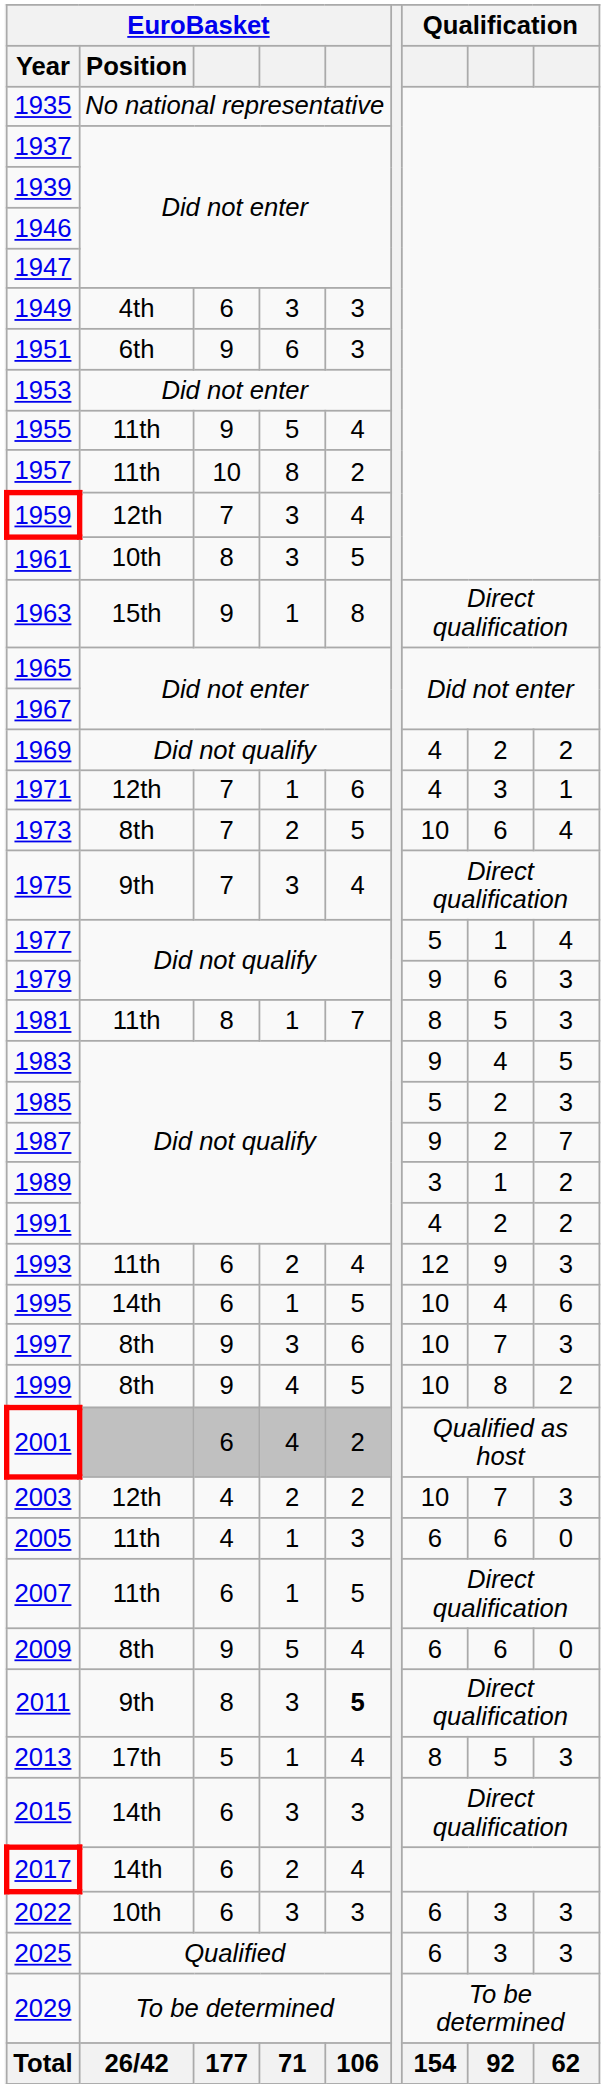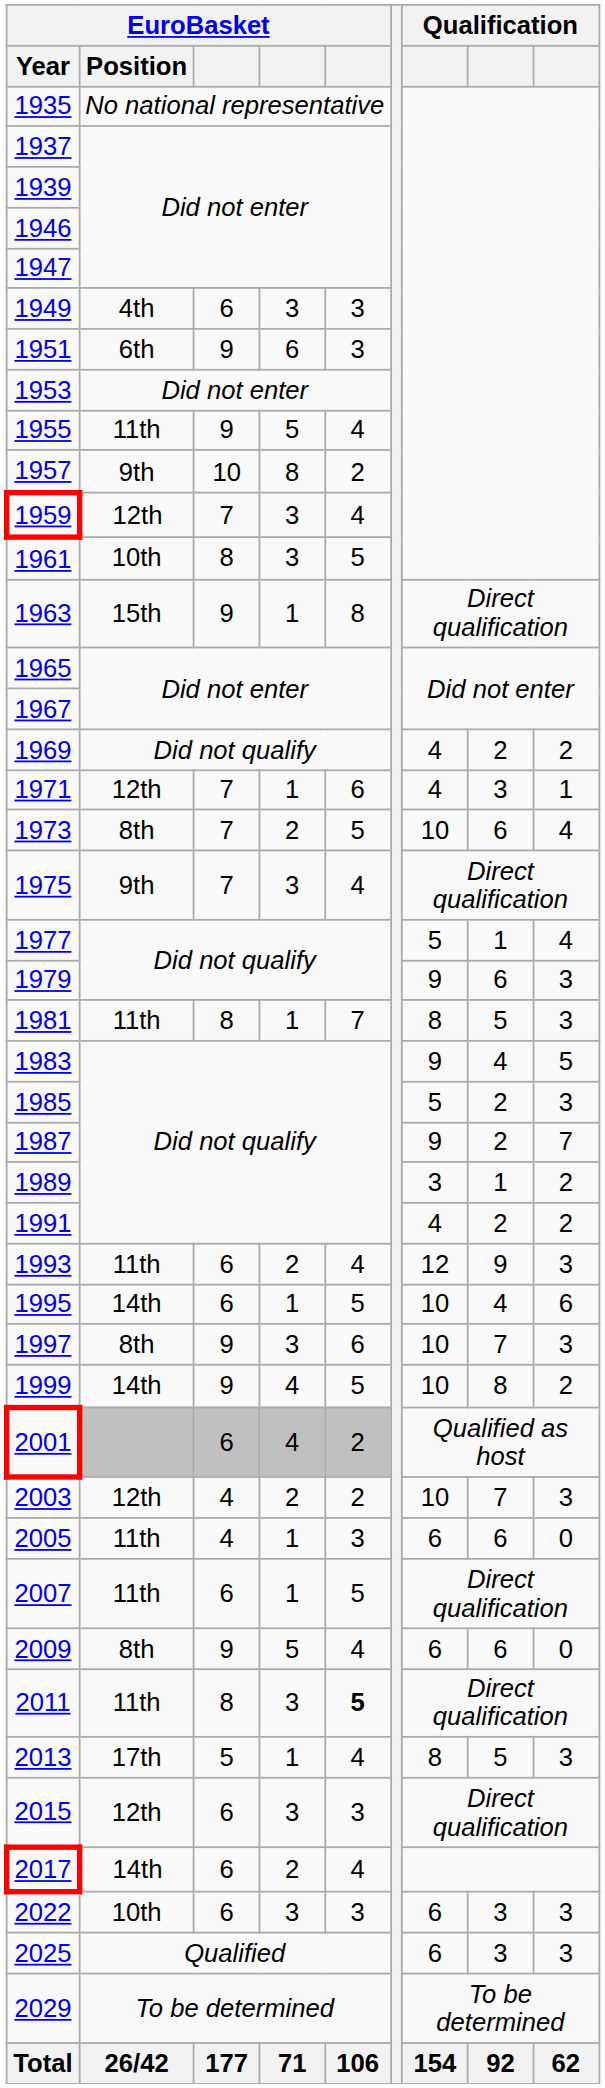1957 | EuroBasket / Position: 11th -> 9th
1999 | EuroBasket / Position: 8th -> 14th
2011 | EuroBasket / Position: 9th -> 11th
2015 | EuroBasket / Position: 14th -> 12th
